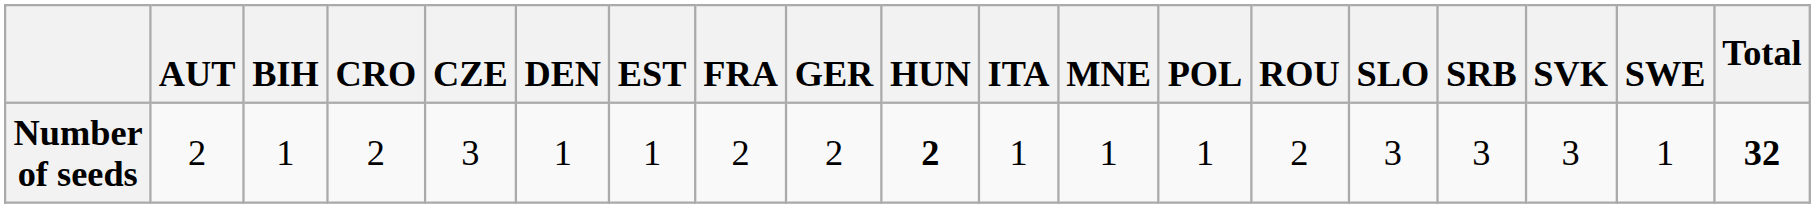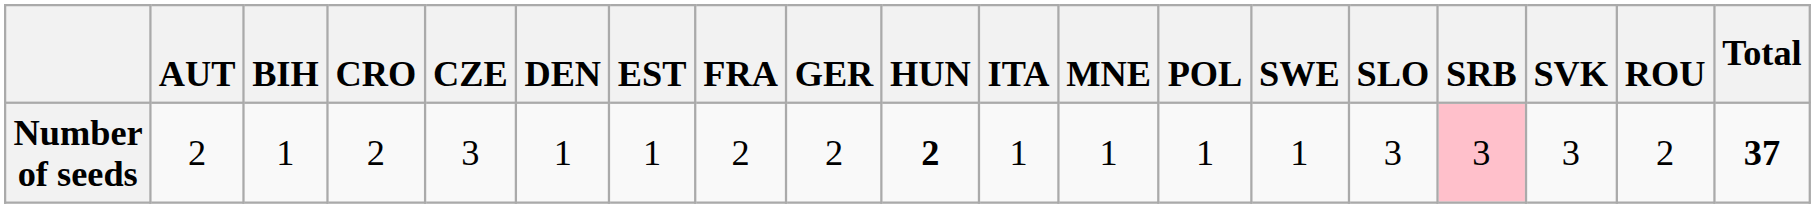columns swapped: ROU <-> SWE
Number of seeds | SRB: no background -> pink background
Number of seeds | Total: 32 -> 37
